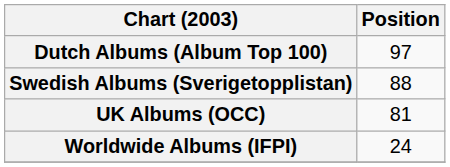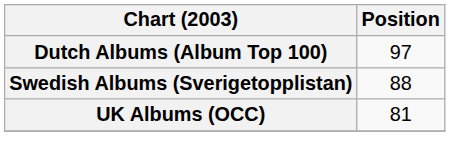- row: Worldwide Albums (IFPI) | 24
